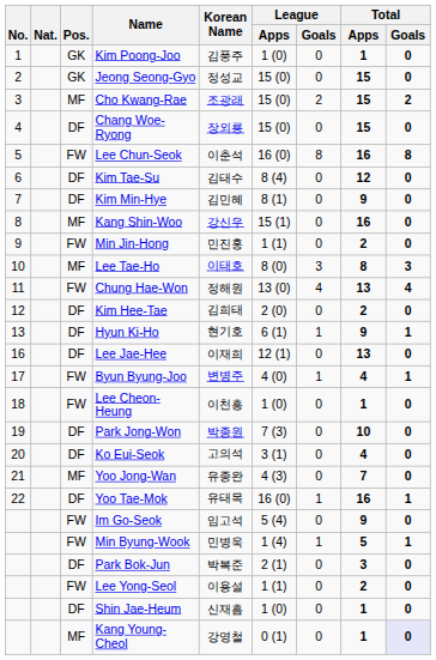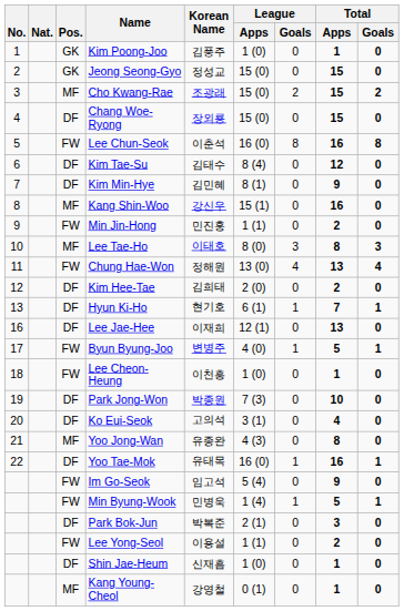Hyun Ki-Ho | Total / Apps: 9 -> 7
Byun Byung-Joo | Total / Apps: 4 -> 5
Yoo Jong-Wan | Total / Apps: 7 -> 8
Kang Young-Cheol | Total / Goals: lavender background -> no background
